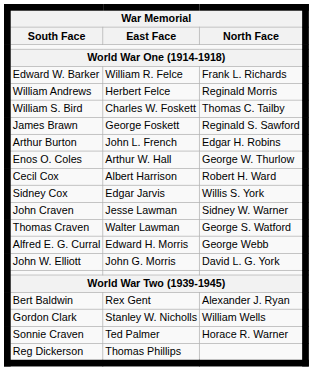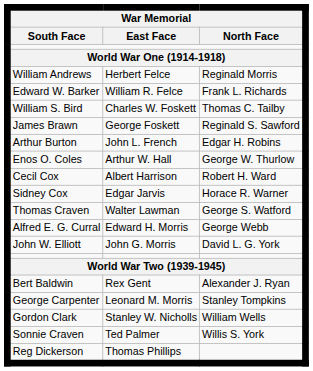rows swapped: William Andrews <-> Edward W. Barker
Sidney Cox | North Face: Willis S. York -> Horace R. Warner
- row: John Craven | Jesse Lawman | Sidney W. Warner
+ row: George Carpenter | Leonard M. Morris | Stanley Tompkins
Sonnie Craven | North Face: Horace R. Warner -> Willis S. York
